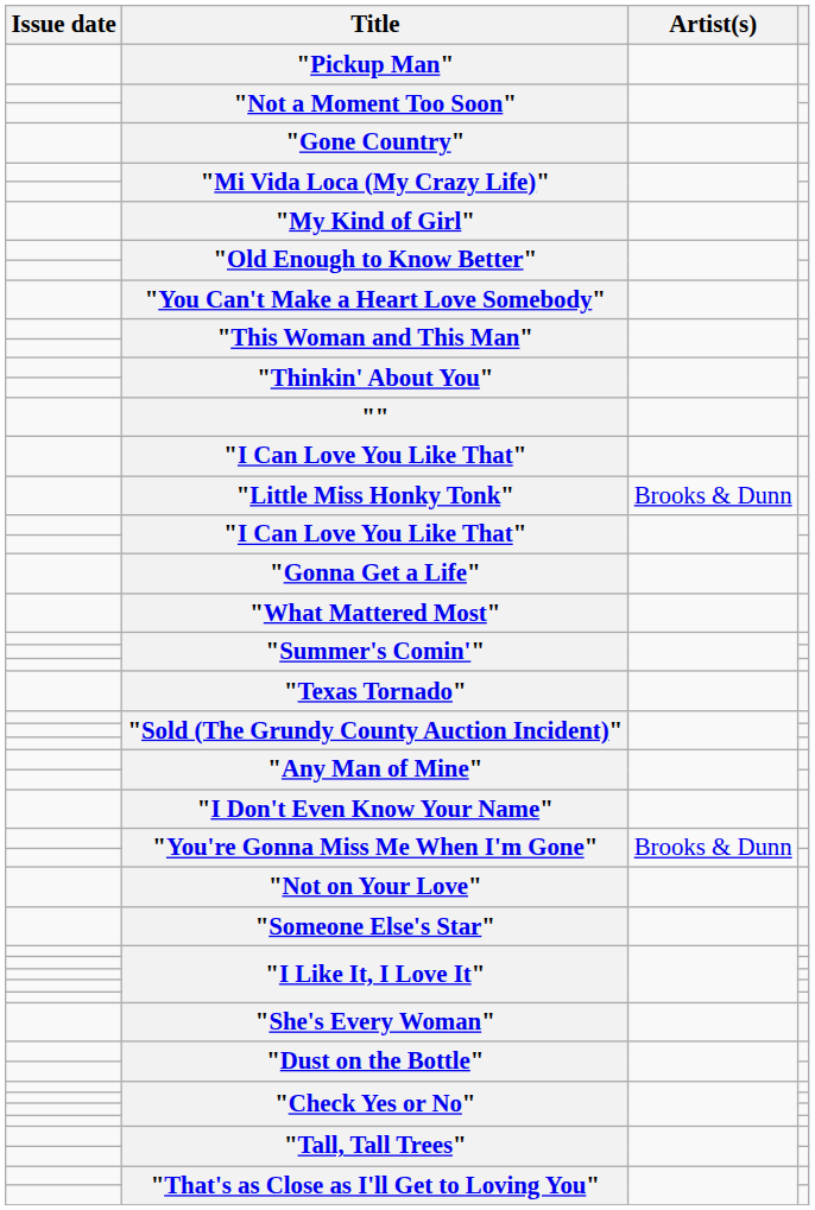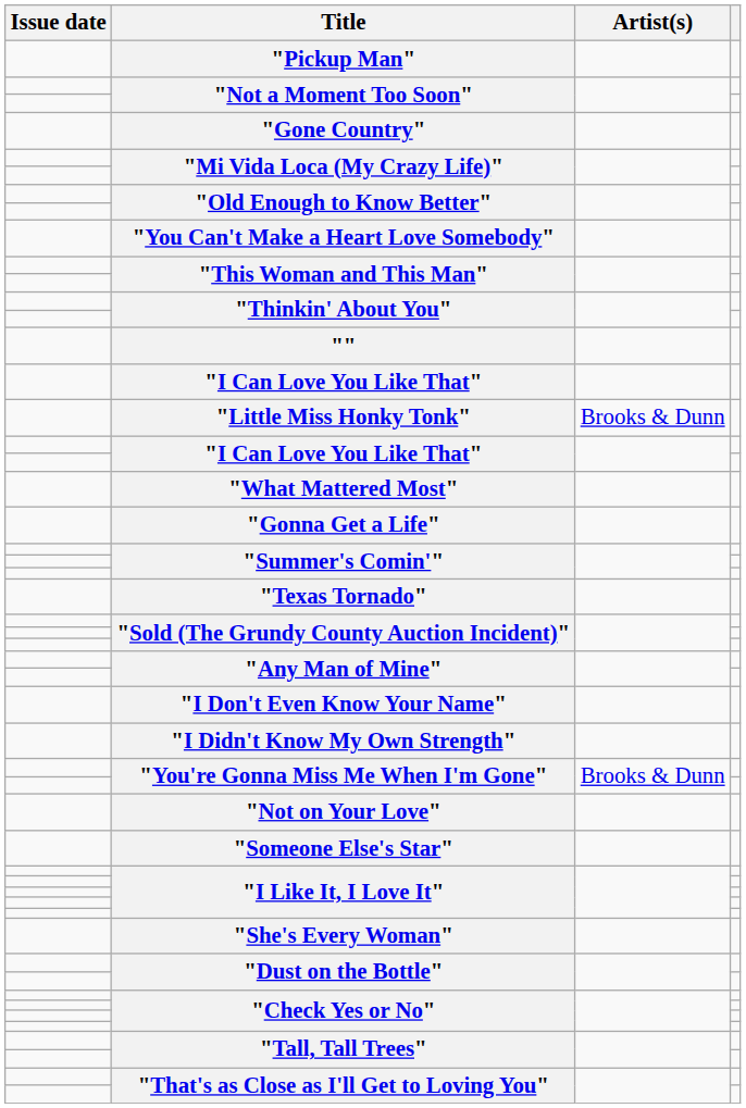- row: "My Kind of Girl"
rows swapped: "Gonna Get a Life" <-> "What Mattered Most"
+ row: "I Didn't Know My Own Strength"
